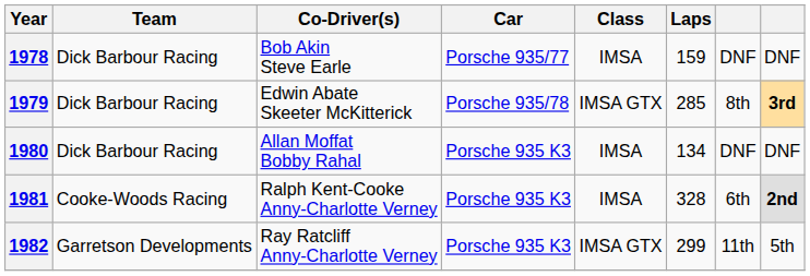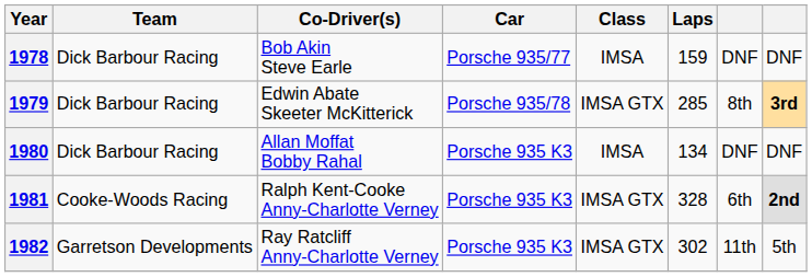1981 | Class: IMSA -> IMSA GTX
1982 | Laps: 299 -> 302
